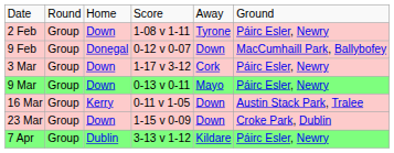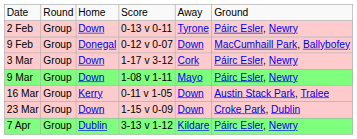2 Feb | column 4: 1-08 v 1-11 -> 0-13 v 0-11
9 Mar | column 4: 0-13 v 0-11 -> 1-08 v 1-11
